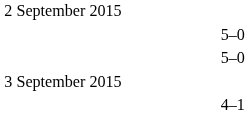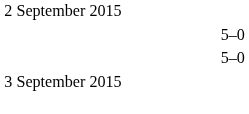- row: 4–1
